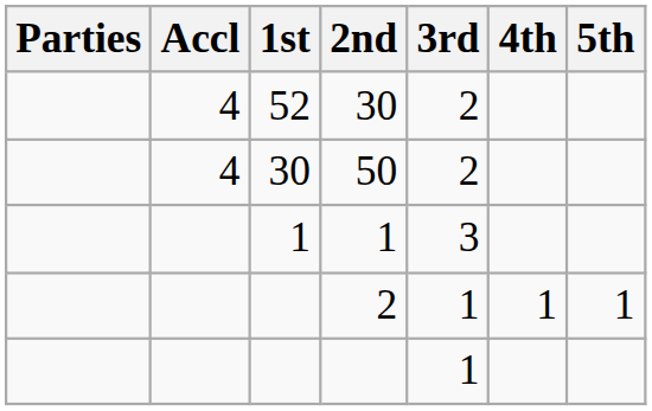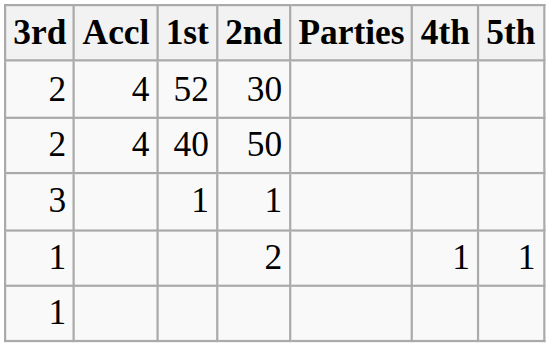columns swapped: Parties <-> 3rd
50 | 1st: 30 -> 40
